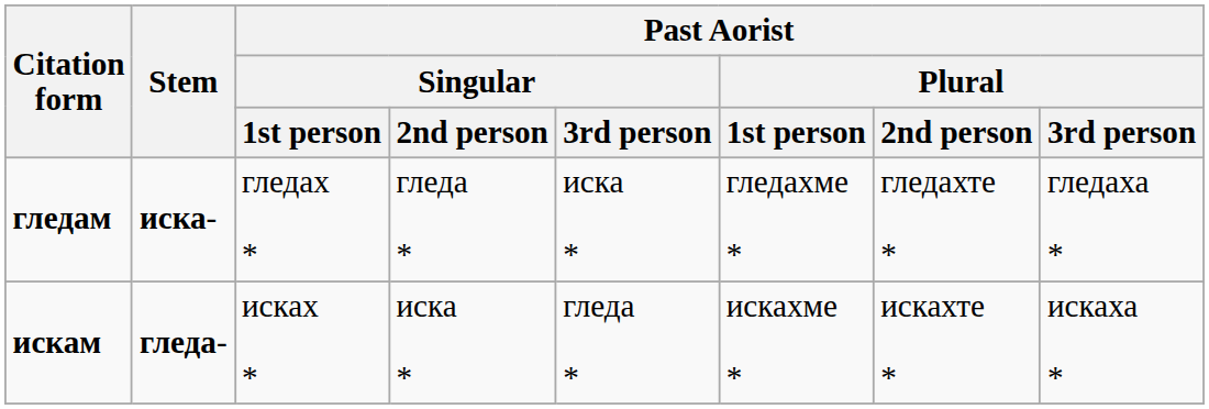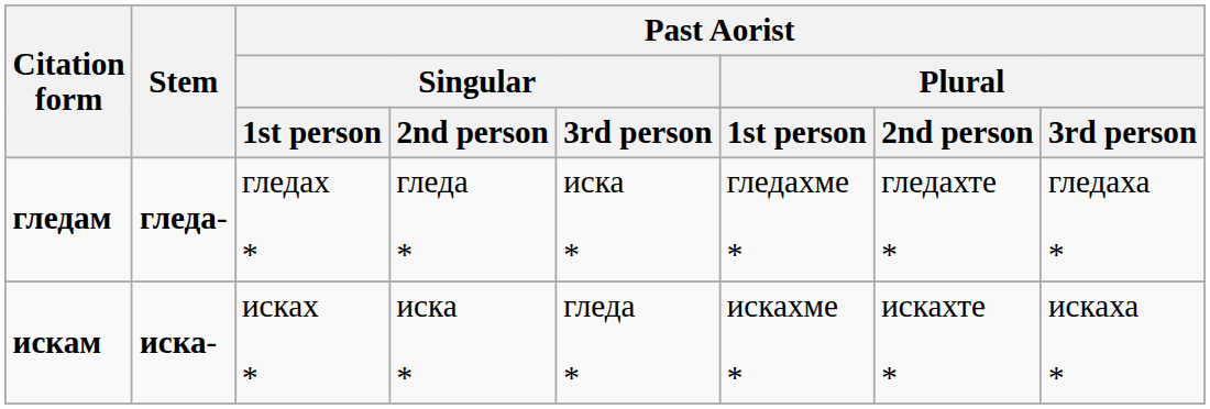гледам | Stem: иска- -> гледа-
искам | Stem: гледа- -> иска-
